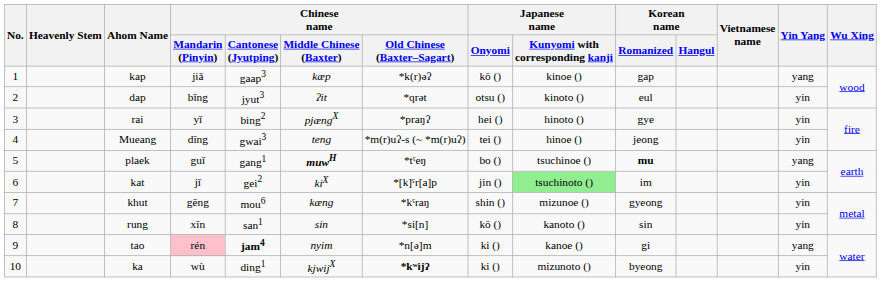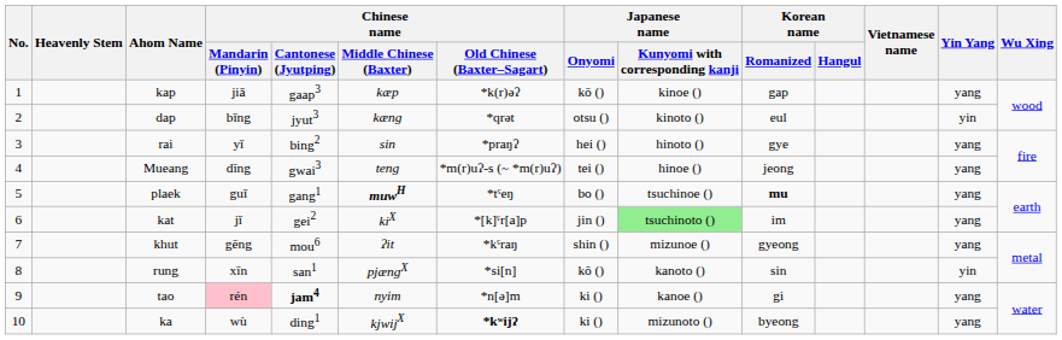dap | Chinese name / Middle Chinese (Baxter): ʔit -> kæng
rai | Chinese name / Middle Chinese (Baxter): pjængX -> sin
rai | Yin Yang: yin -> yang
Mueang | Yin Yang: yin -> yang
kat | Yin Yang: yin -> yang
khut | Chinese name / Middle Chinese (Baxter): kæng -> ʔit
khut | Yin Yang: yin -> yang
rung | Chinese name / Middle Chinese (Baxter): sin -> pjængX
ka | Yin Yang: yin -> yang
